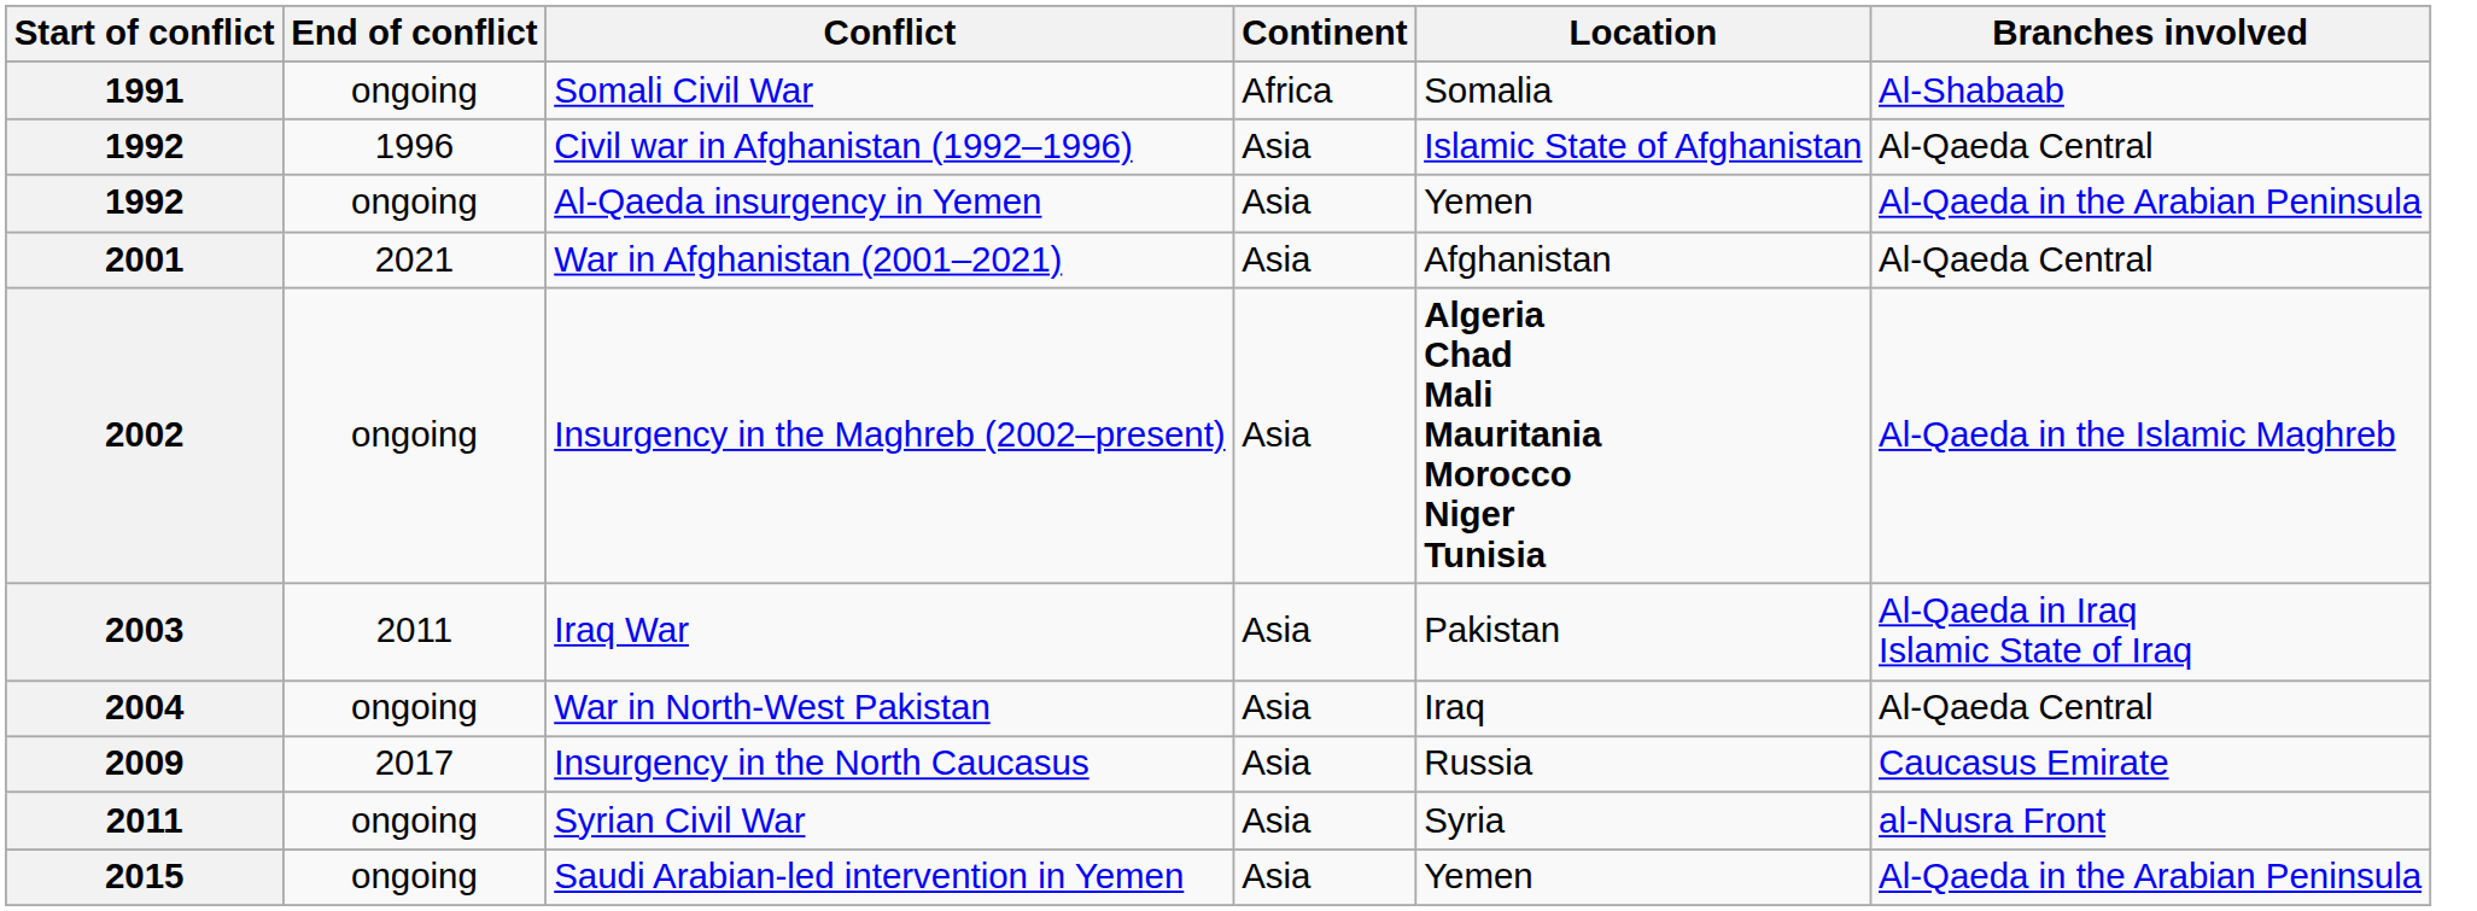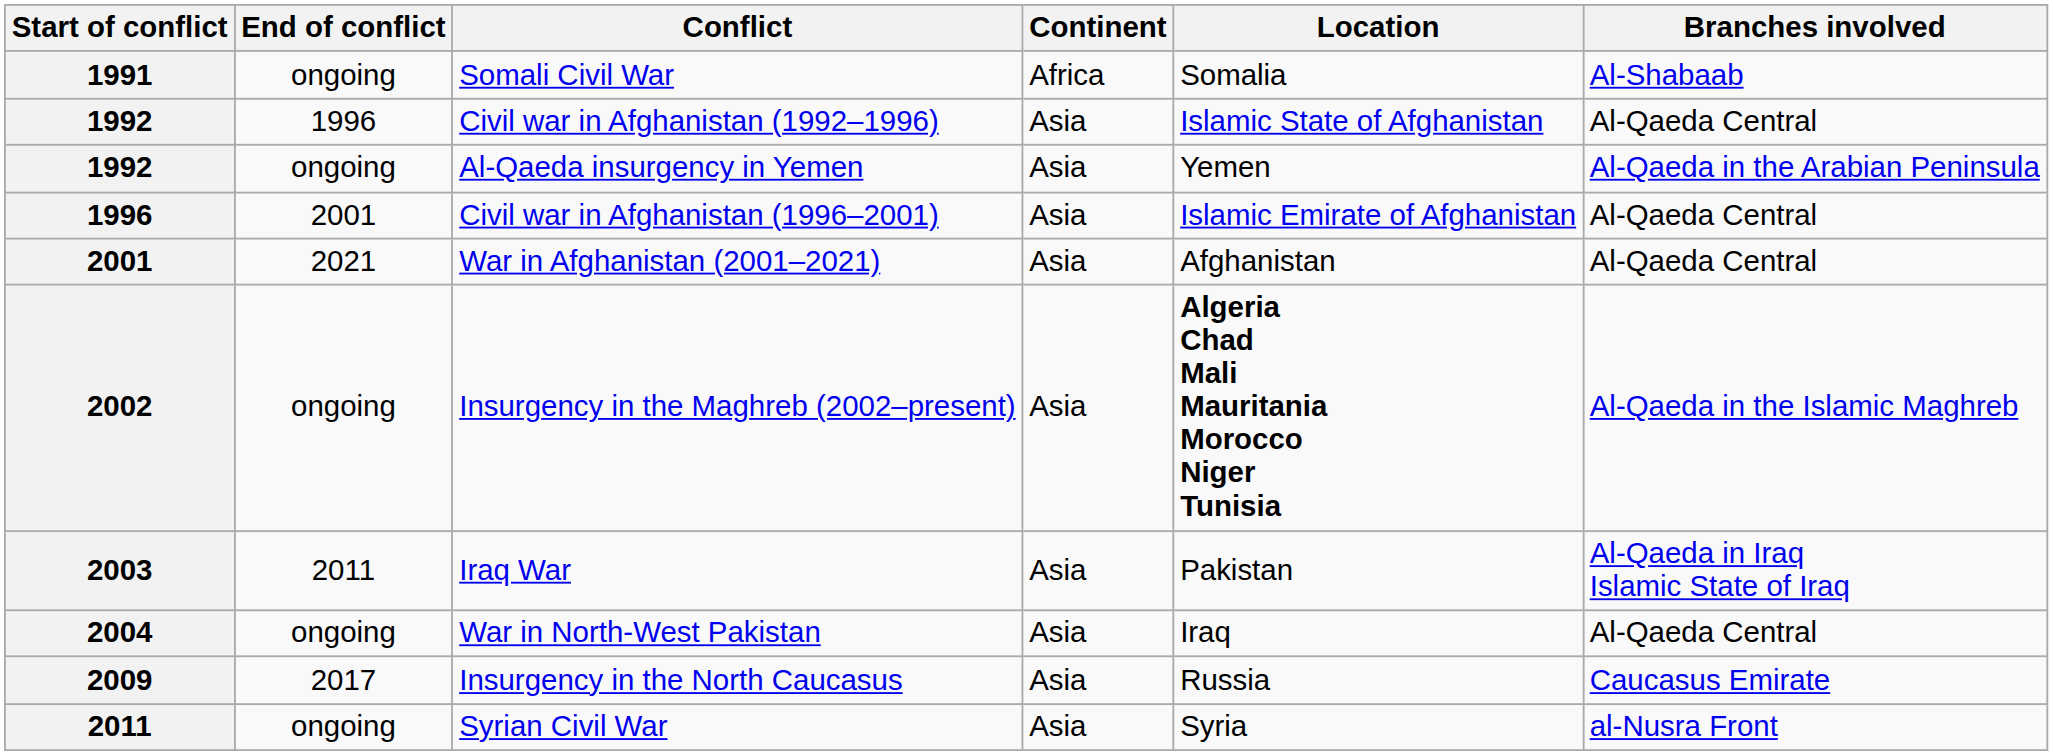+ row: 1996 | 2001 | Civil war in Afghanistan (1996–2001) | Asia | Islamic Emirate of Afghanistan | Al-Qaeda Central
- row: 2015 | ongoing | Saudi Arabian-led intervention in Yemen | Asia | Yemen | Al-Qaeda in the Arabian Peninsula
